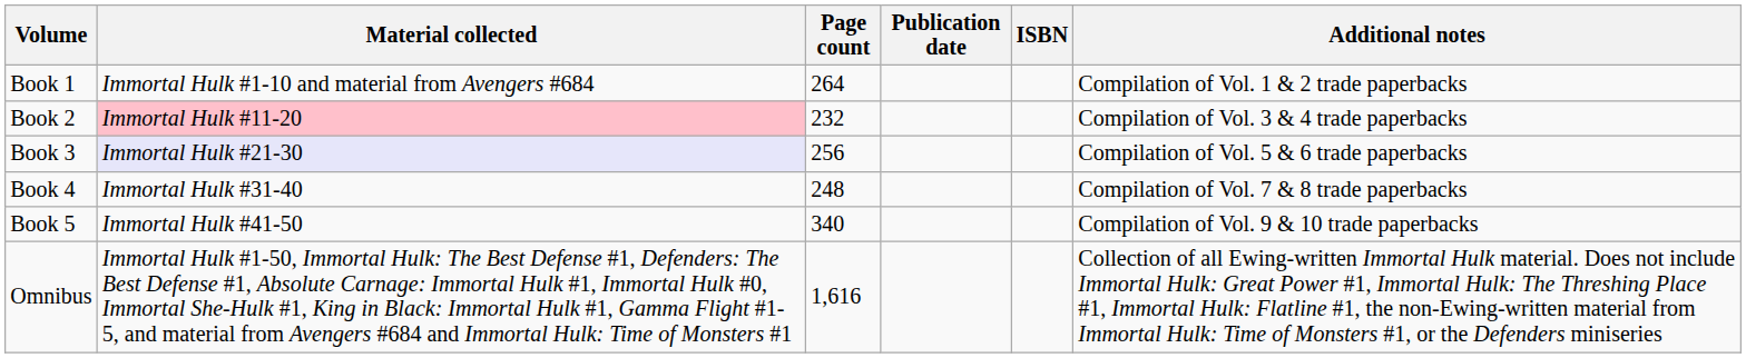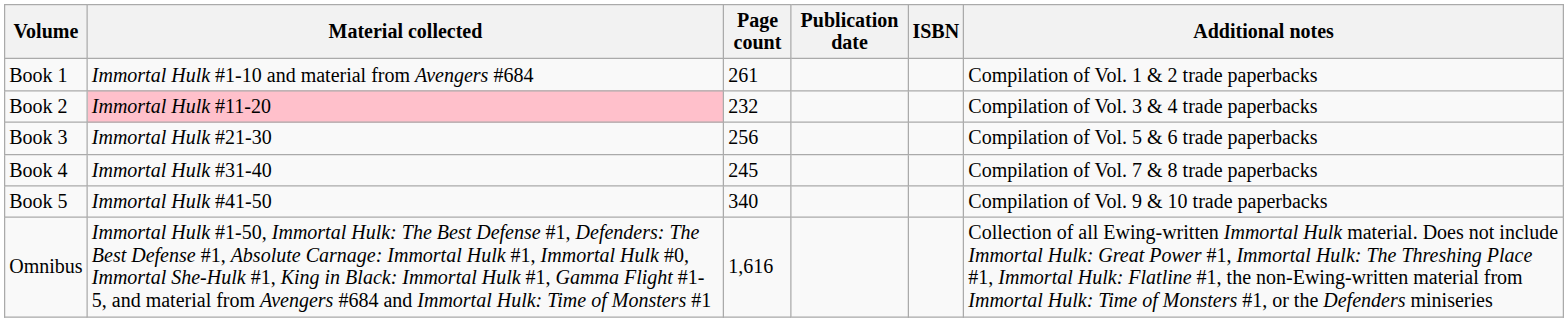Book 1 | Page count: 264 -> 261
Book 3 | Material collected: lavender background -> no background
Book 4 | Page count: 248 -> 245
